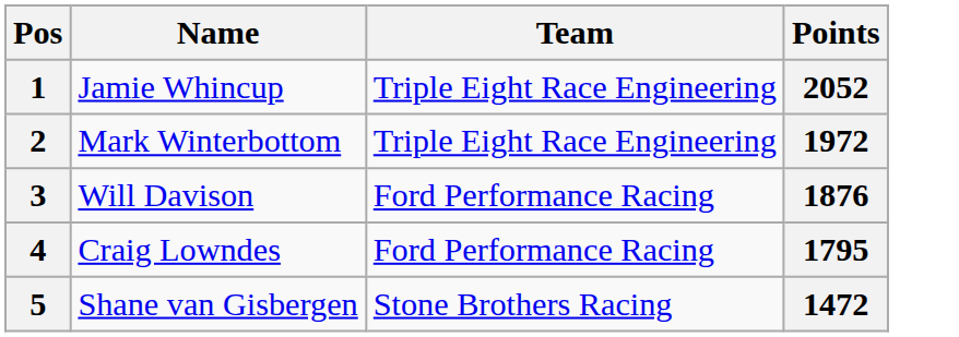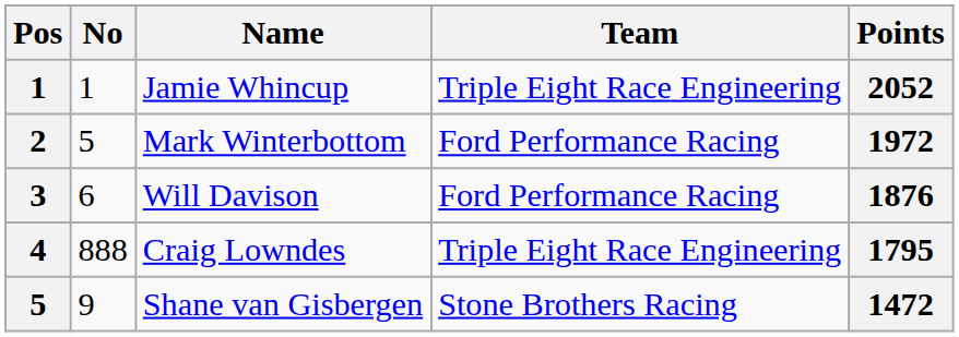+ column: No | 1 | 5 | 6 | 888 | 9
Mark Winterbottom | Team: Triple Eight Race Engineering -> Ford Performance Racing
Craig Lowndes | Team: Ford Performance Racing -> Triple Eight Race Engineering
